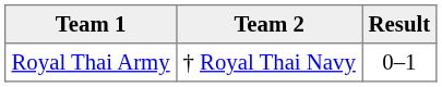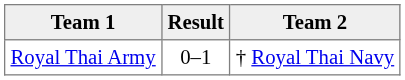columns swapped: Result <-> Team 2
